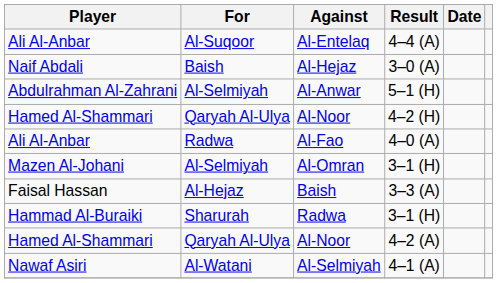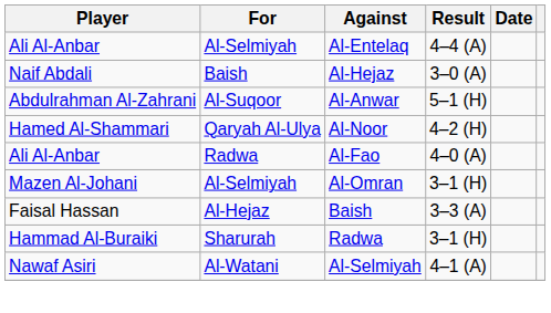Al-Entelaq | For: Al-Suqoor -> Al-Selmiyah
Al-Anwar | For: Al-Selmiyah -> Al-Suqoor
- row: Hamed Al-Shammari | Qaryah Al-Ulya | Al-Noor | 4–2 (A)
